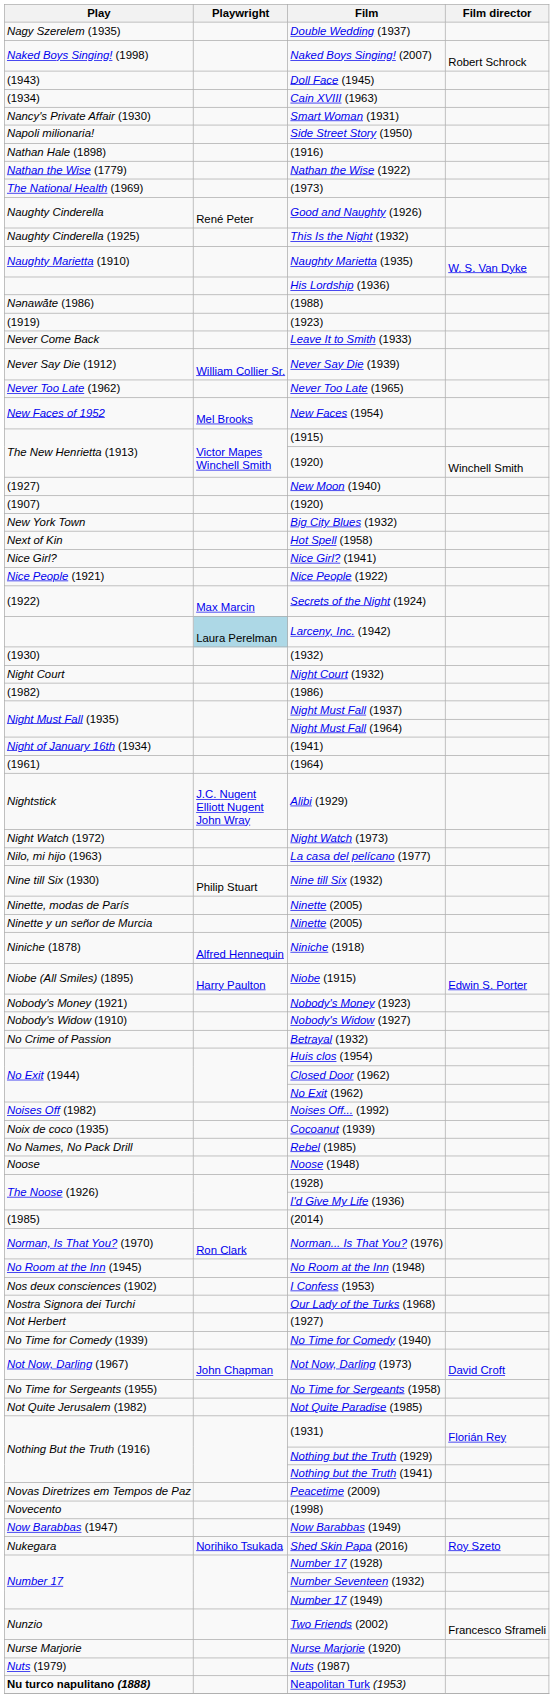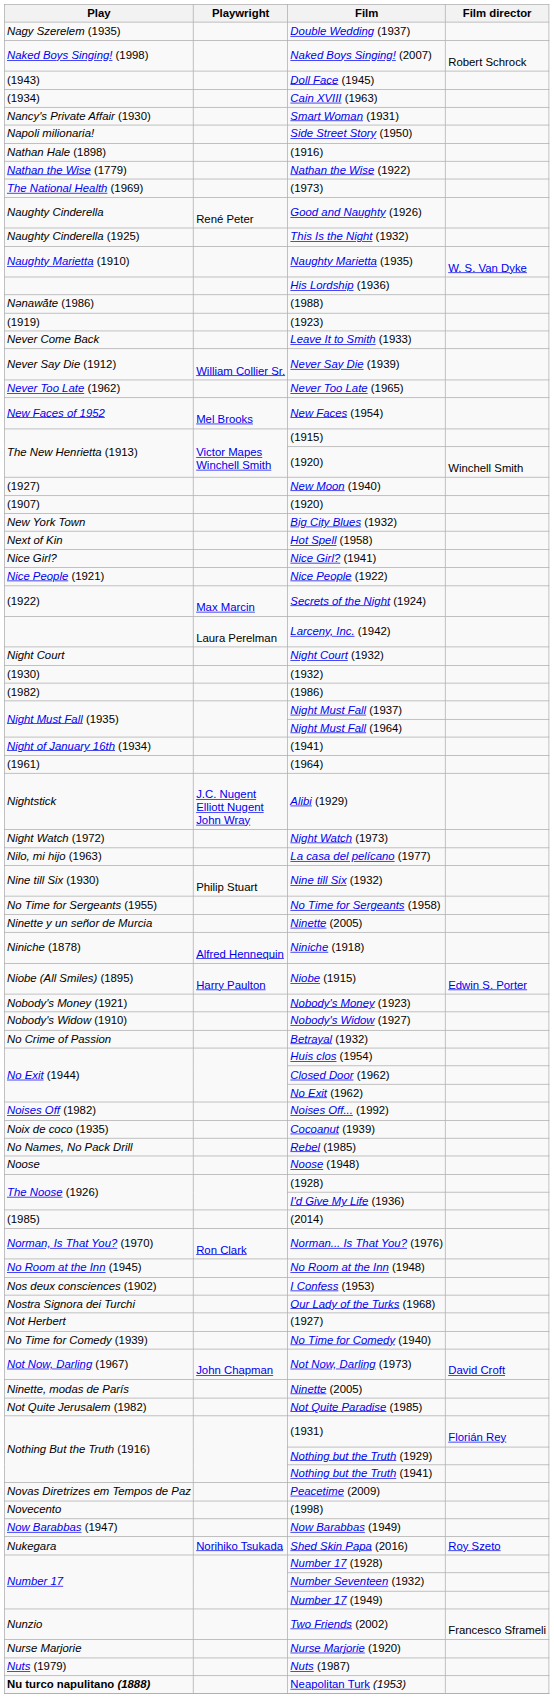Larceny, Inc. (1942) | Playwright: lightblue background -> no background
rows swapped: Night Court (1932) <-> (1932)
rows swapped: Ninette, modas de París / Ninette (2005) <-> No Time for Sergeants (1958)
